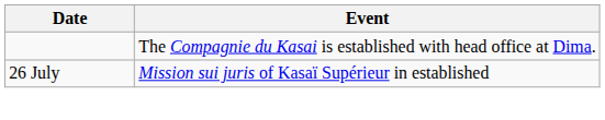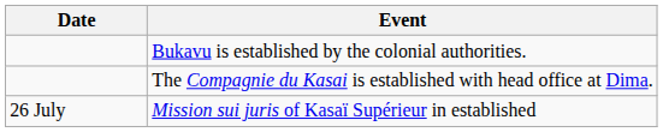+ row: Bukavu is established by the colonial authorities.
